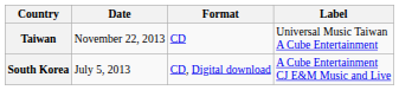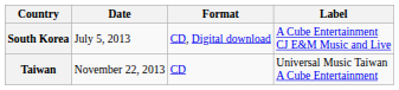rows swapped: South Korea <-> Taiwan
